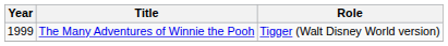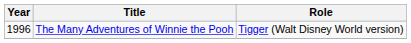The Many Adventures of Winnie the Pooh | Year: 1999 -> 1996
